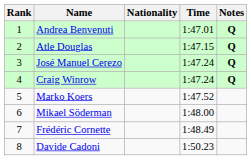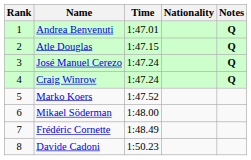columns swapped: Nationality <-> Time
